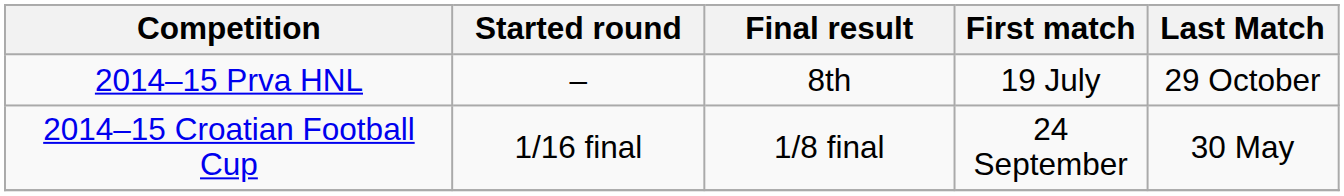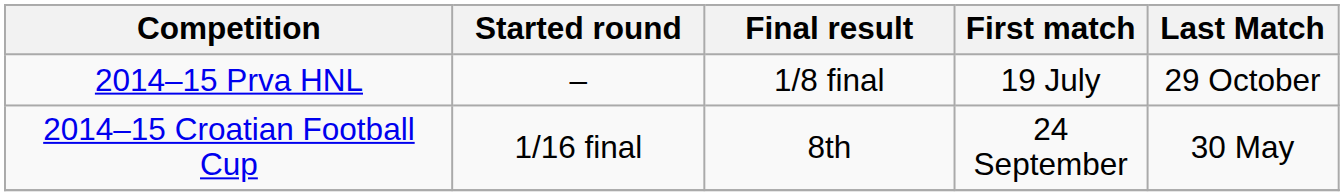2014–15 Prva HNL | Final result: 8th -> 1/8 final
2014–15 Croatian Football Cup | Final result: 1/8 final -> 8th
